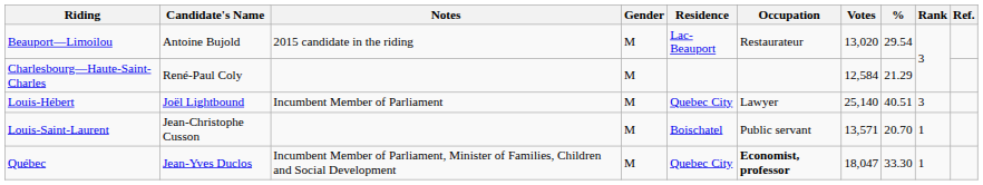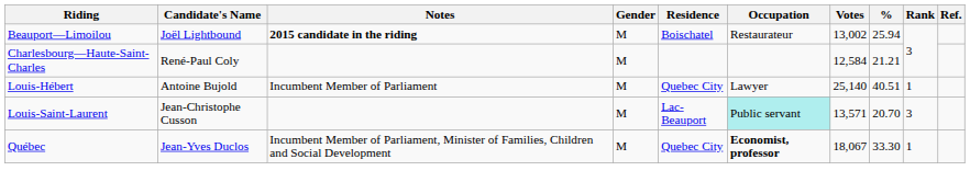Beauport—Limoilou | Candidate's Name: Antoine Bujold -> Joël Lightbound
Beauport—Limoilou | Notes: normal -> bold
Beauport—Limoilou | Residence: Lac-Beauport -> Boischatel
Beauport—Limoilou | Votes: 13,020 -> 13,002
Beauport—Limoilou | %: 29.54 -> 25.94
Charlesbourg—Haute-Saint-Charles | %: 21.29 -> 21.21
Louis-Hébert | Candidate's Name: Joël Lightbound -> Antoine Bujold
Louis-Hébert | Rank: 3 -> 1
Louis-Saint-Laurent | Residence: Boischatel -> Lac-Beauport
Louis-Saint-Laurent | Occupation: no background -> paleturquoise background
Louis-Saint-Laurent | Rank: 1 -> 3
Québec | Votes: 18,047 -> 18,067
